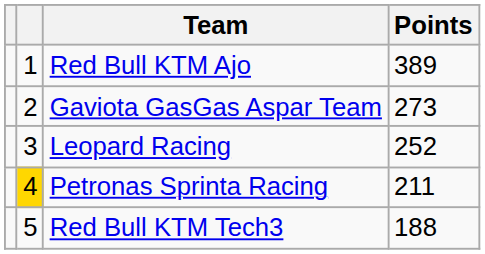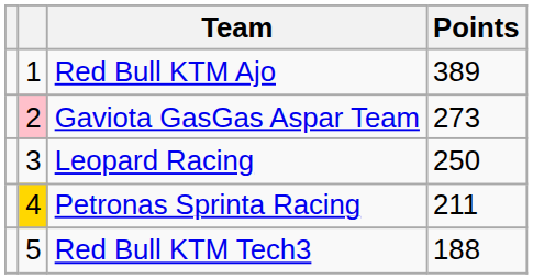Gaviota GasGas Aspar Team | column 2: no background -> pink background
Leopard Racing | Points: 252 -> 250
